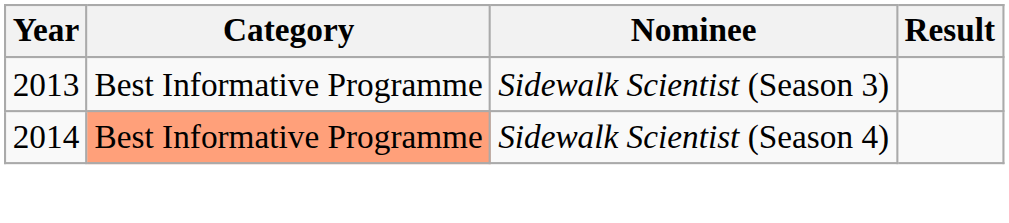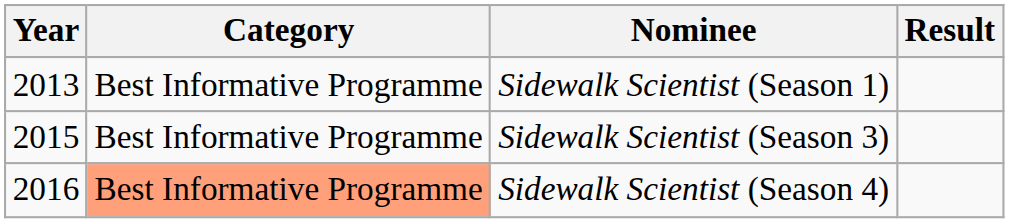+ row: 2013 | Best Informative Programme | Sidewalk Scientist (Season 1)
Sidewalk Scientist (Season 3) | Year: 2013 -> 2015
Sidewalk Scientist (Season 4) | Year: 2014 -> 2016
